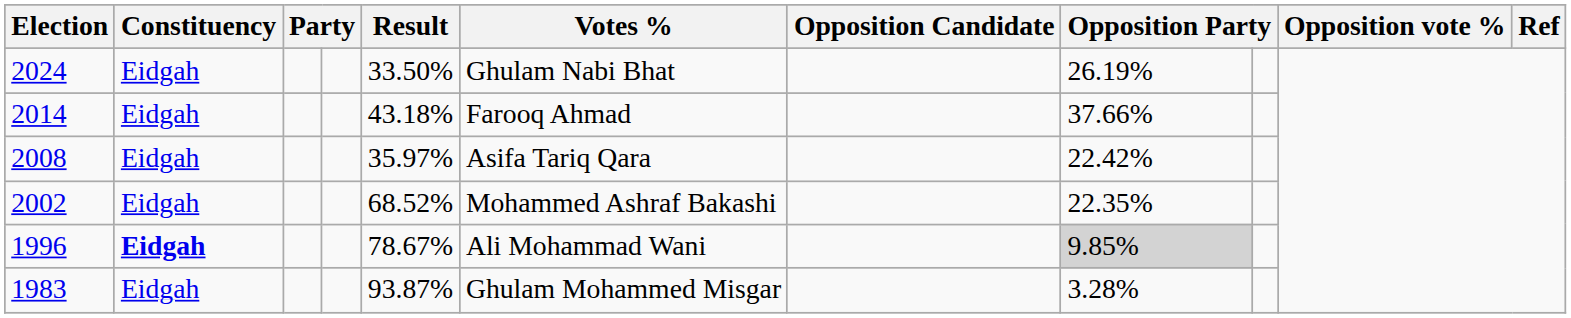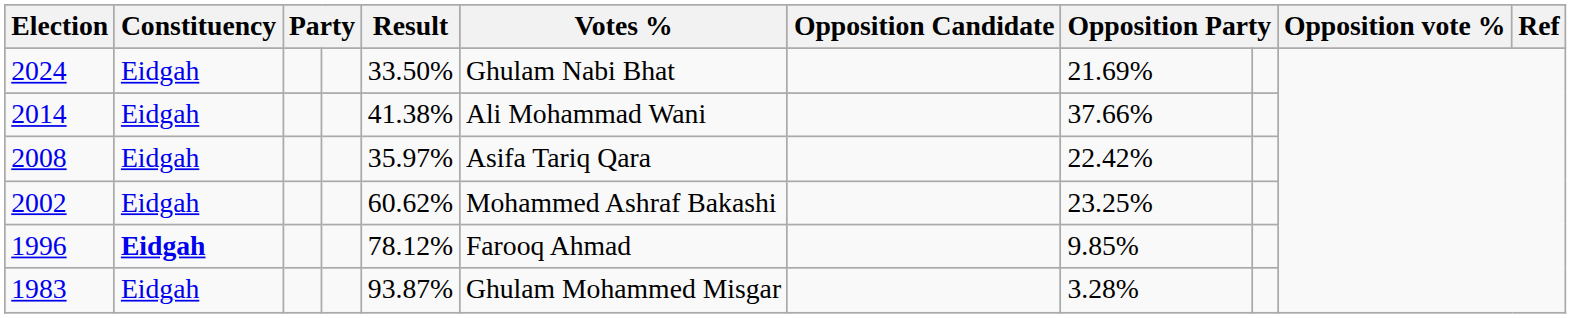2024 | column 8: 26.19% -> 21.69%
2014 | Result: 43.18% -> 41.38%
2014 | Votes %: Farooq Ahmad -> Ali Mohammad Wani
2002 | Result: 68.52% -> 60.62%
2002 | column 8: 22.35% -> 23.25%
1996 | Result: 78.67% -> 78.12%
1996 | Votes %: Ali Mohammad Wani -> Farooq Ahmad
1996 | column 8: lightgrey background -> no background
